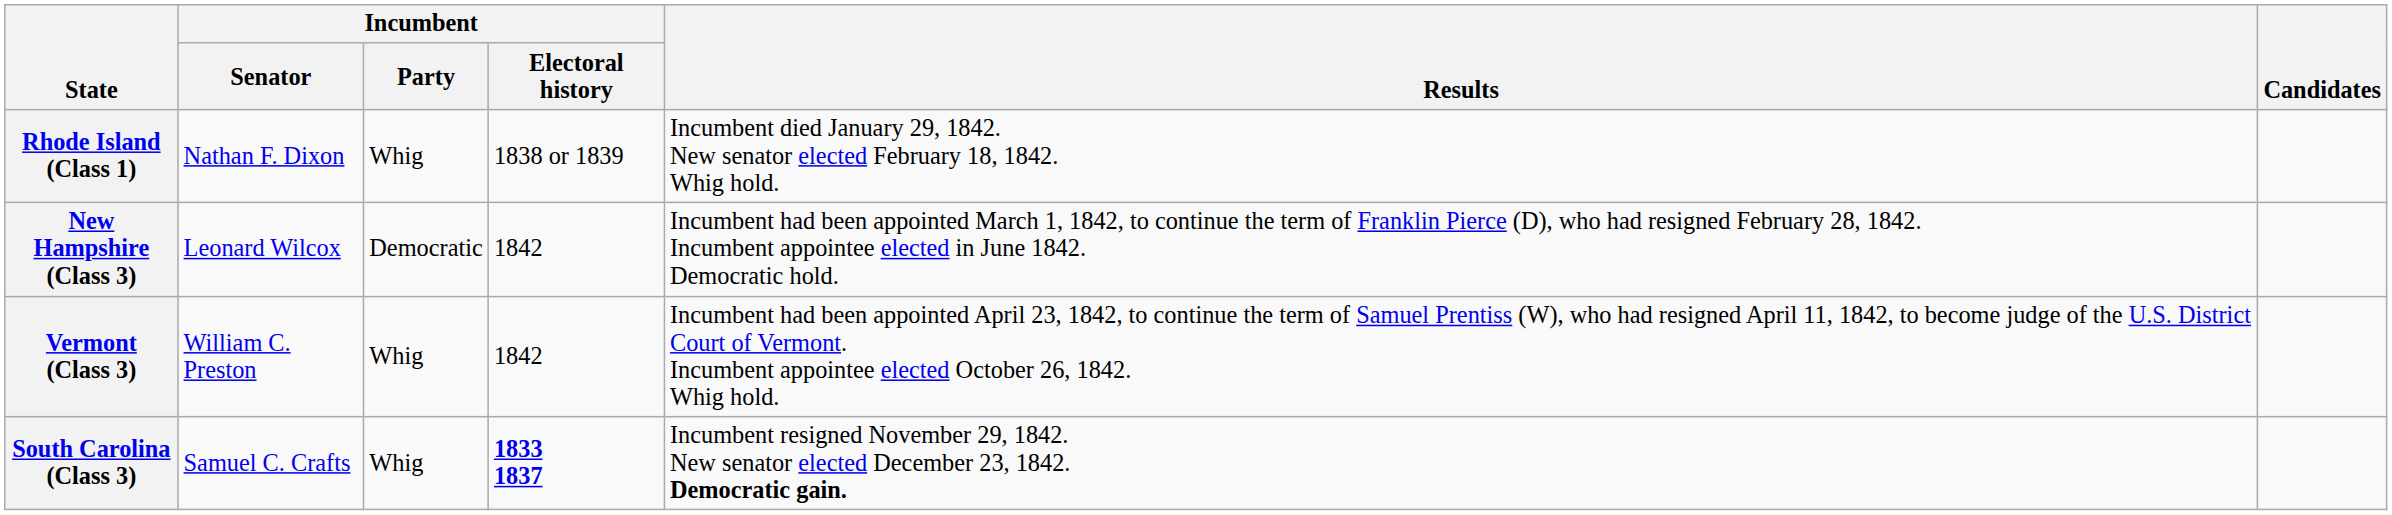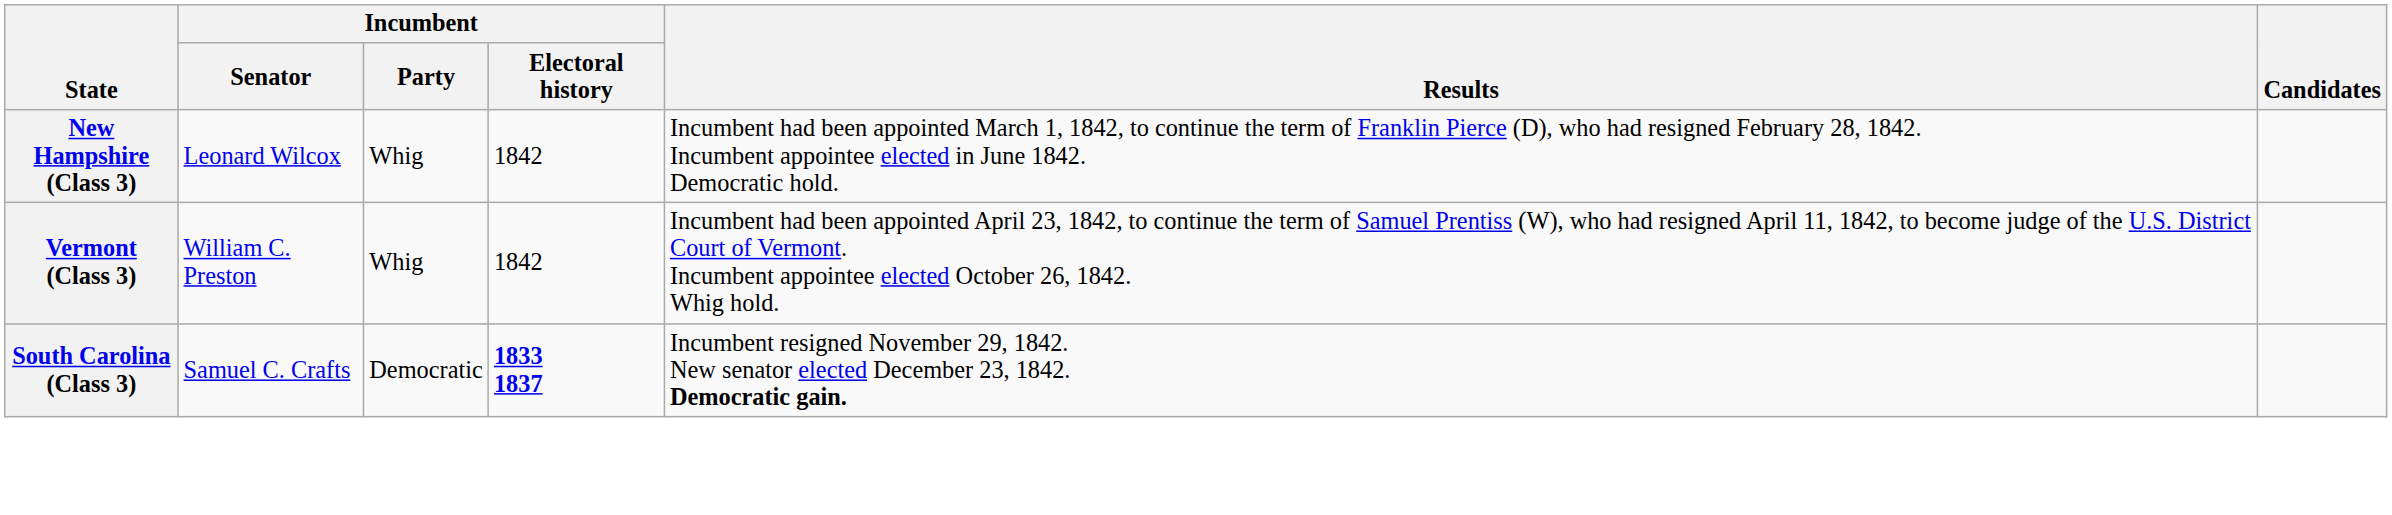- row: Rhode Island (Class 1) | Nathan F. Dixon | Whig | 1838 or 1839 | Incumbent died January 29, 1842. New senator elected February 18, 1842. Whig hold.
New Hampshire (Class 3) | Incumbent / Party: Democratic -> Whig
South Carolina (Class 3) | Incumbent / Party: Whig -> Democratic
